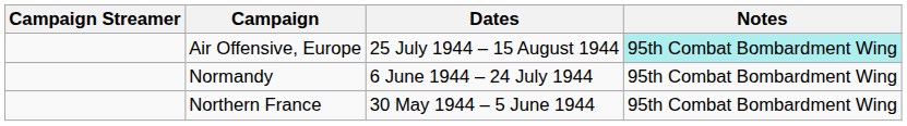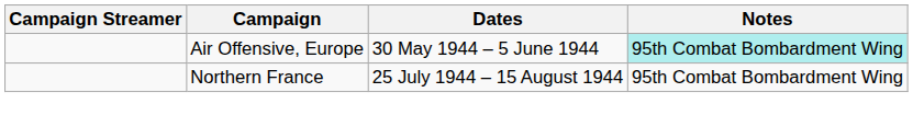Air Offensive, Europe | Dates: 25 July 1944 – 15 August 1944 -> 30 May 1944 – 5 June 1944
- row: Normandy | 6 June 1944 – 24 July 1944 | 95th Combat Bombardment Wing
Northern France | Dates: 30 May 1944 – 5 June 1944 -> 25 July 1944 – 15 August 1944
